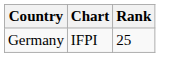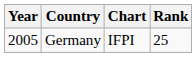+ column: Year | 2005
